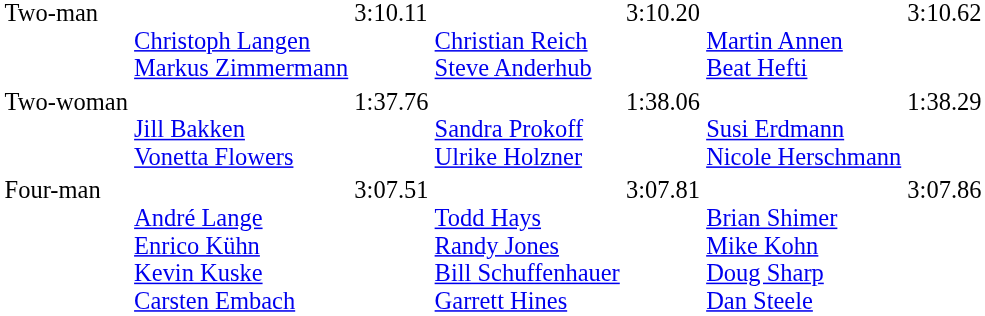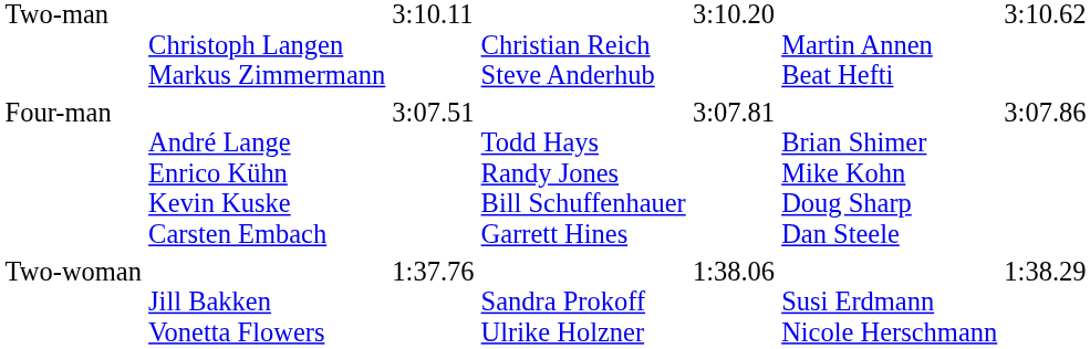rows swapped: Four-man <-> Two-woman
